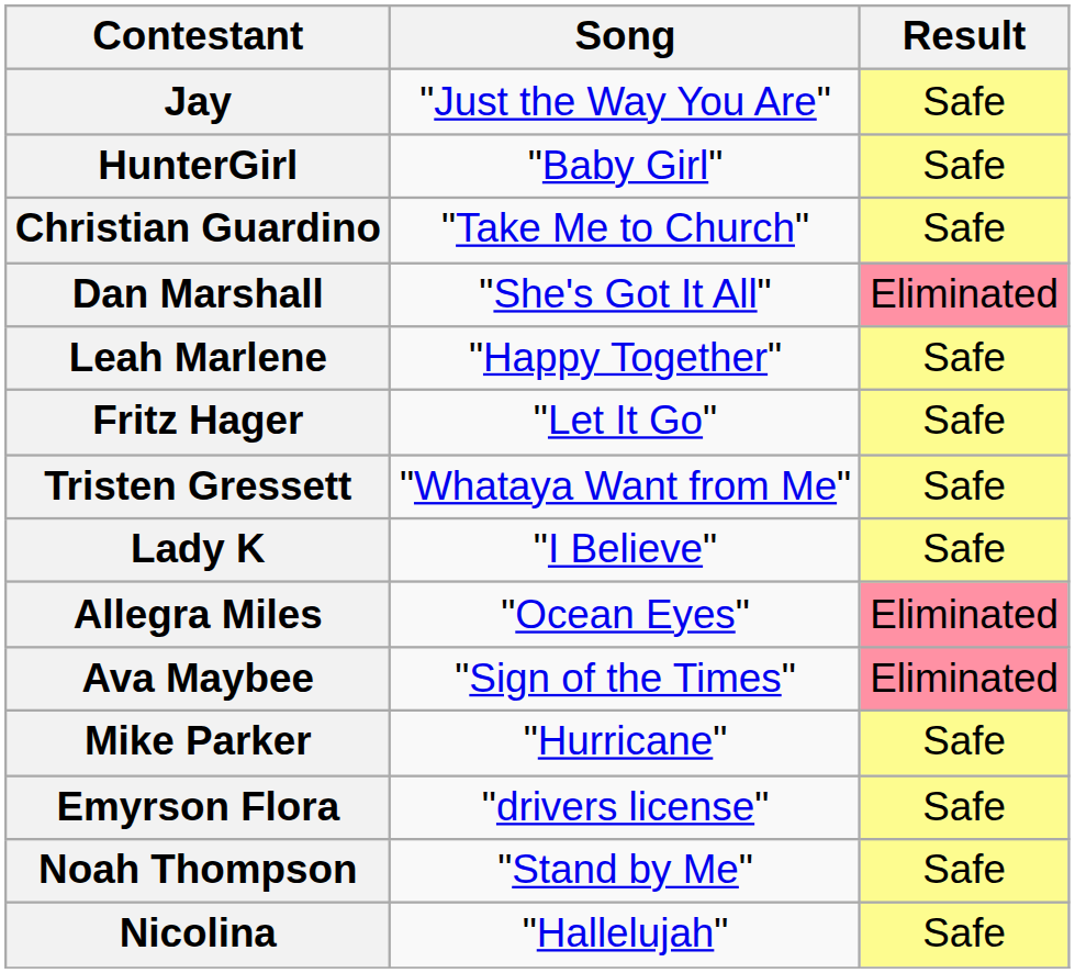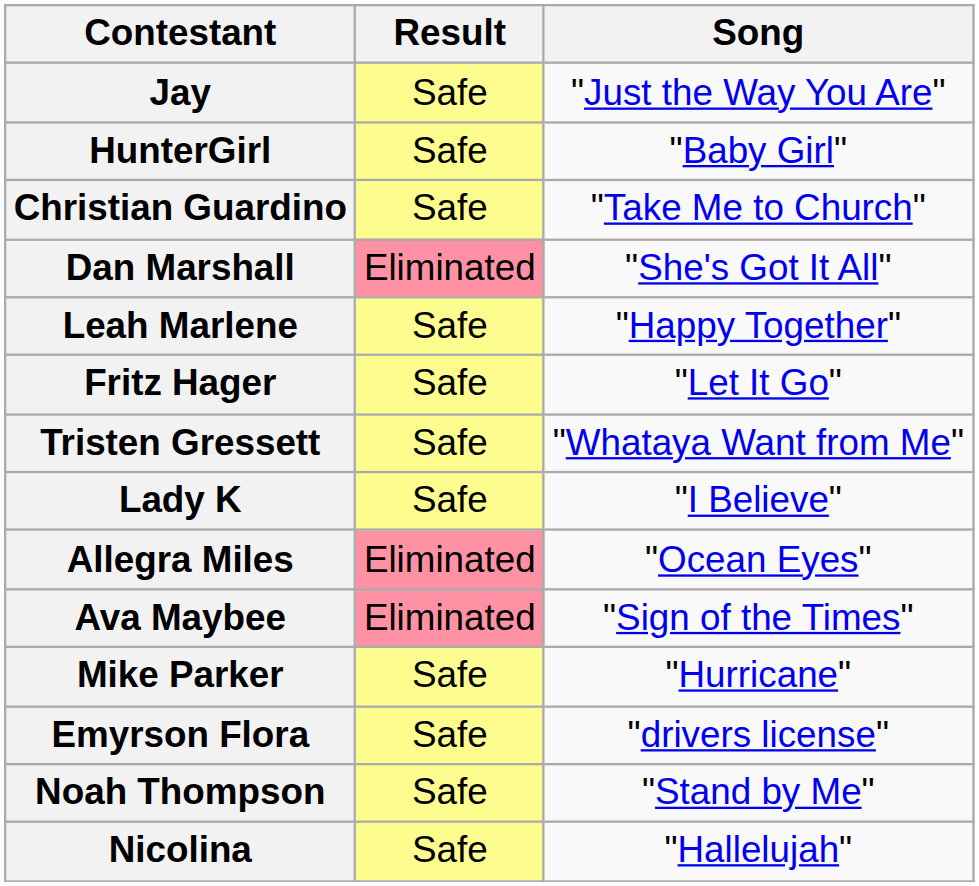columns swapped: Song <-> Result
